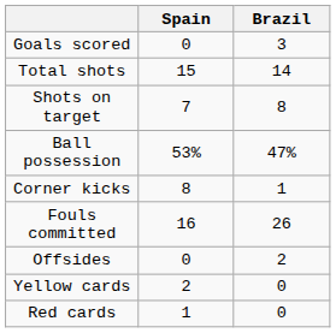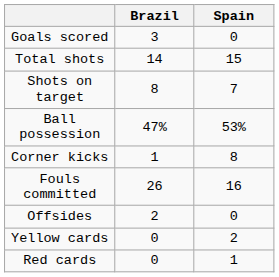columns swapped: Brazil <-> Spain
